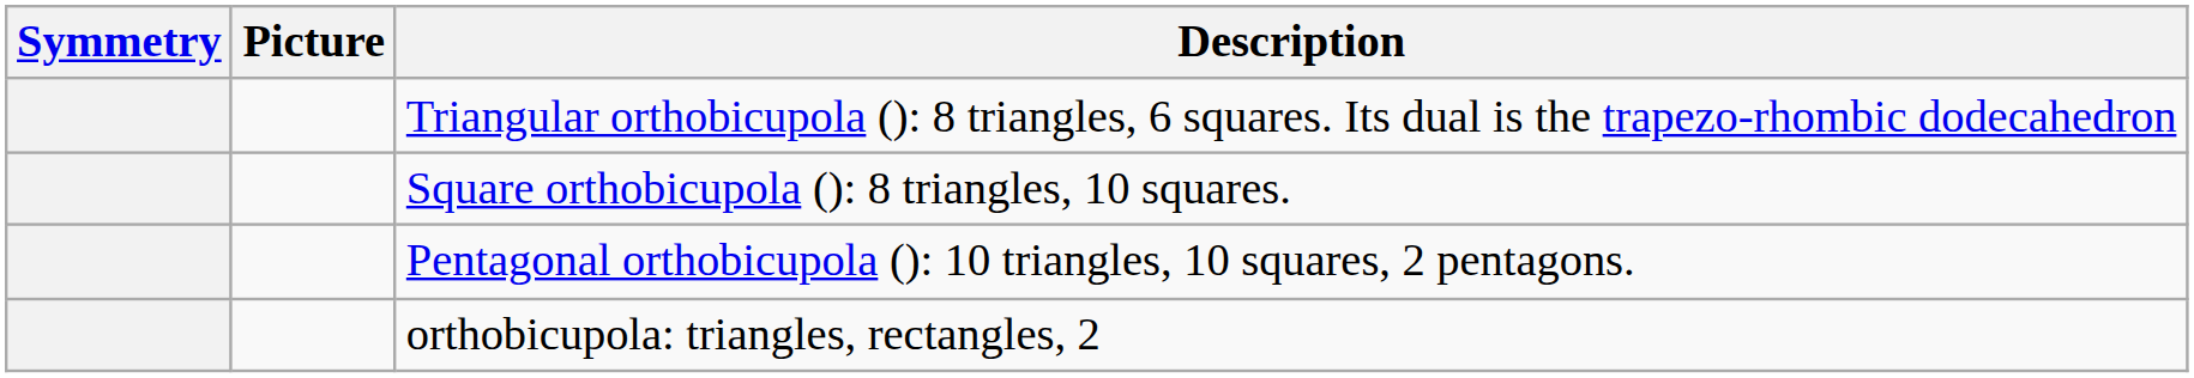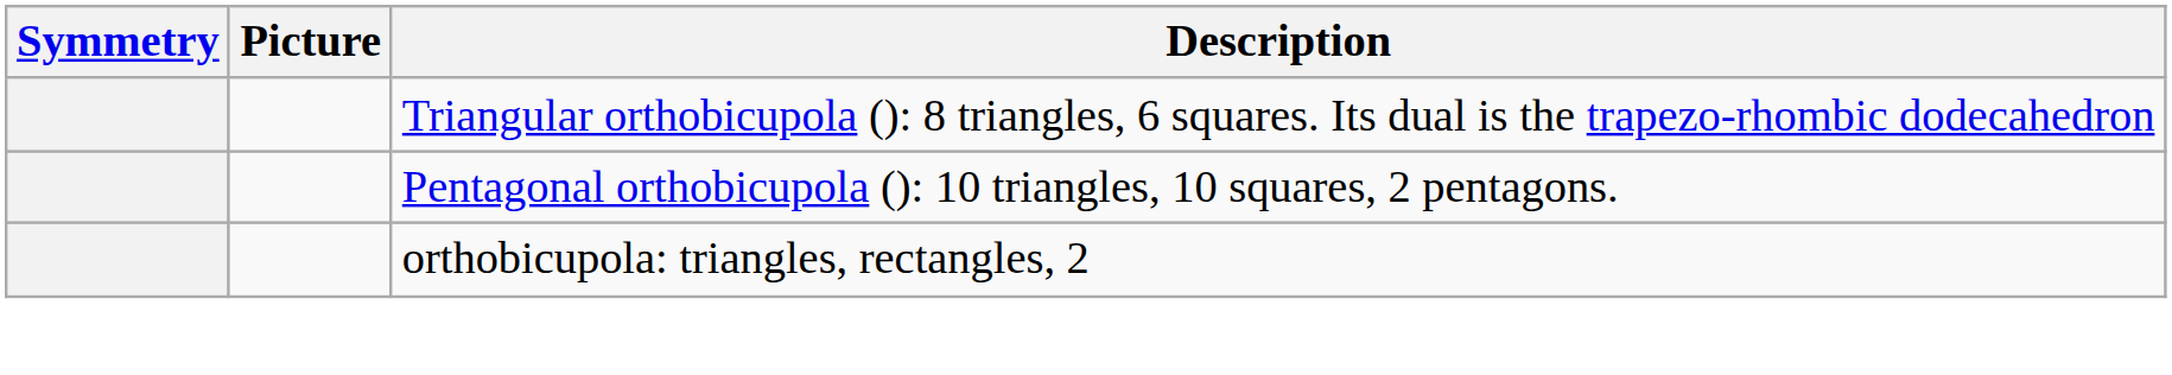- row: Square orthobicupola (): 8 triangles, 10 squares.
